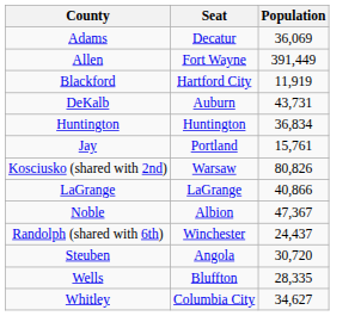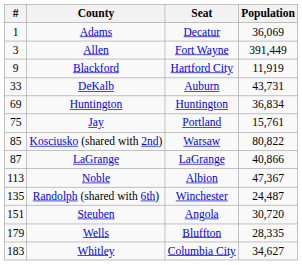+ column: # | 1 | 3 | 9 | 33 | 69 | 75 | 85 | 87 | 113 | 135 | 151 | 179 | 183
Kosciusko (shared with 2nd) | Population: 80,826 -> 80,822
Randolph (shared with 6th) | Population: 24,437 -> 24,487
